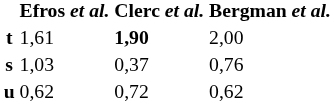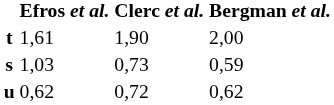t | Clerc et al.: bold -> normal
s | Clerc et al.: 0,37 -> 0,73
s | Bergman et al.: 0,76 -> 0,59
